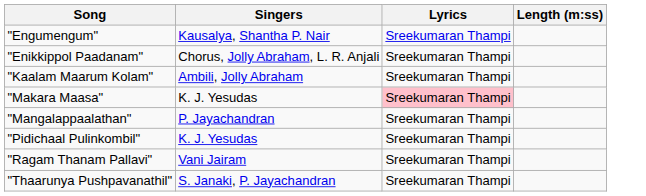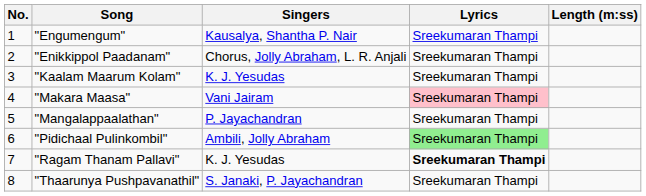+ column: No. | 1 | 2 | 3 | 4 | 5 | 6 | 7 | 8
"Kaalam Maarum Kolam" | Singers: Ambili, Jolly Abraham -> K. J. Yesudas
"Makara Maasa" | Singers: K. J. Yesudas -> Vani Jairam
"Pidichaal Pulinkombil" | Singers: K. J. Yesudas -> Ambili, Jolly Abraham
"Pidichaal Pulinkombil" | Lyrics: no background -> lightgreen background
"Ragam Thanam Pallavi" | Singers: Vani Jairam -> K. J. Yesudas
"Ragam Thanam Pallavi" | Lyrics: normal -> bold
